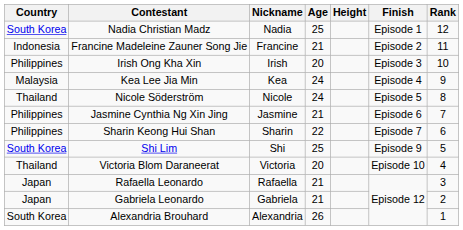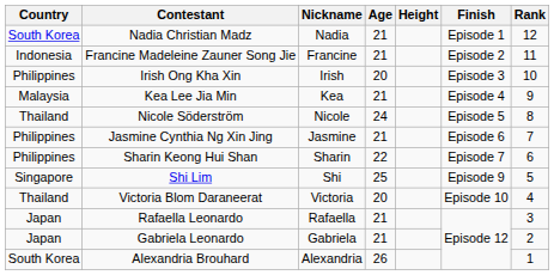Nadia Christian Madz | Age: 25 -> 21
Kea Lee Jia Min | Age: 24 -> 21
Shi Lim | Country: South Korea -> Singapore
